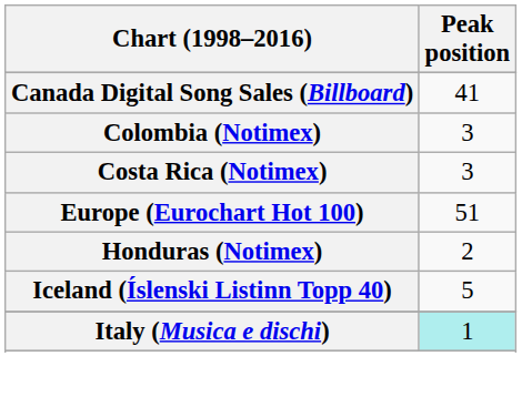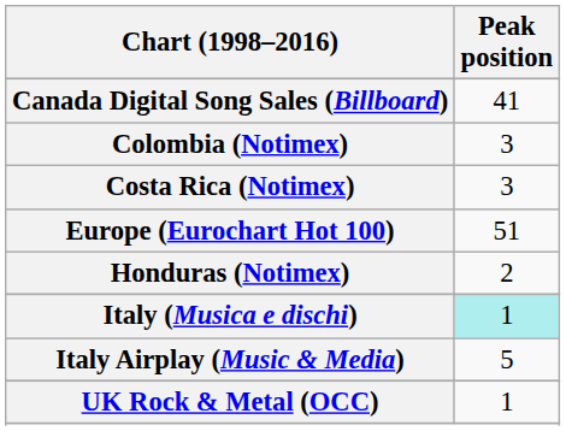- row: Iceland (Íslenski Listinn Topp 40) | 5
+ row: Italy Airplay (Music & Media) | 5
+ row: UK Rock & Metal (OCC) | 1
